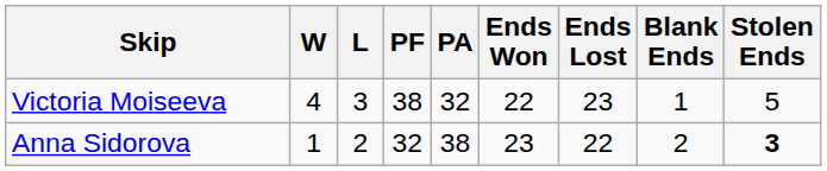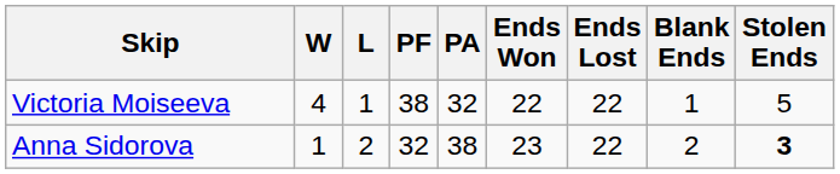Victoria Moiseeva | L: 3 -> 1
Victoria Moiseeva | Ends Lost: 23 -> 22
